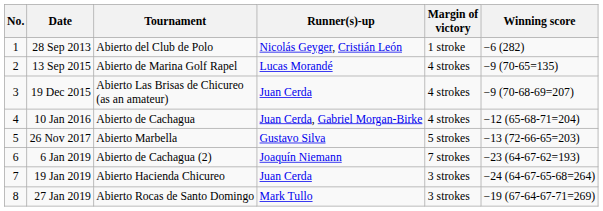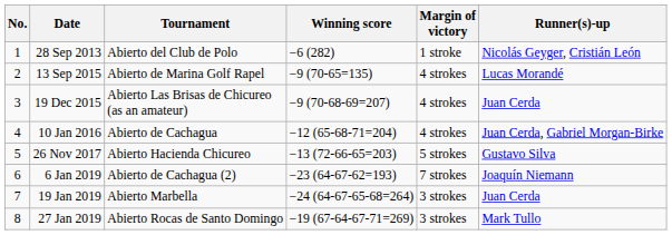columns swapped: Winning score <-> Runner(s)-up
26 Nov 2017 | Tournament: Abierto Marbella -> Abierto Hacienda Chicureo
19 Jan 2019 | Tournament: Abierto Hacienda Chicureo -> Abierto Marbella
